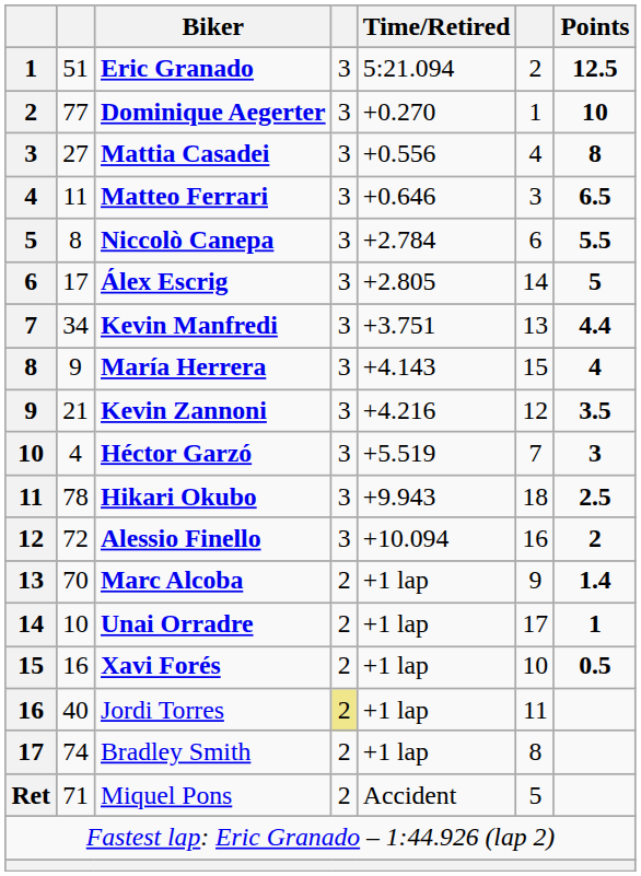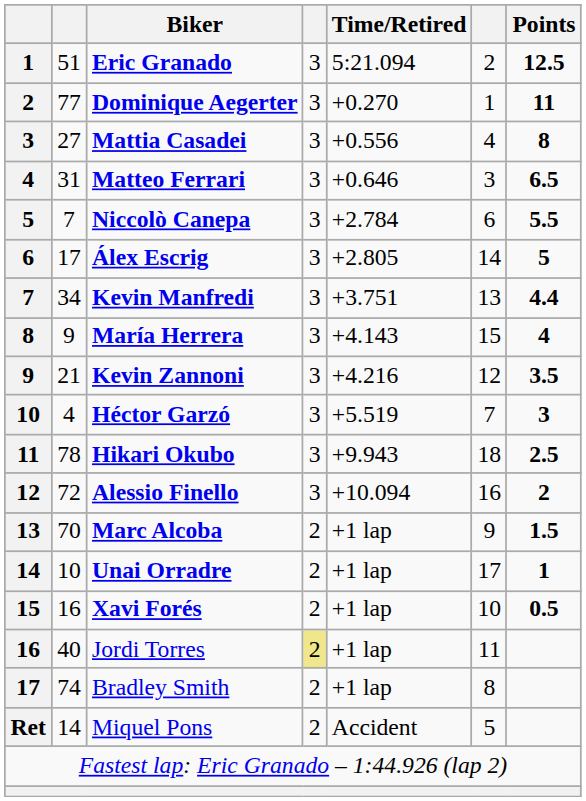Dominique Aegerter | Points: 10 -> 11
Matteo Ferrari | column 2: 11 -> 31
Niccolò Canepa | column 2: 8 -> 7
Marc Alcoba | Points: 1.4 -> 1.5
Miquel Pons | column 2: 71 -> 14
